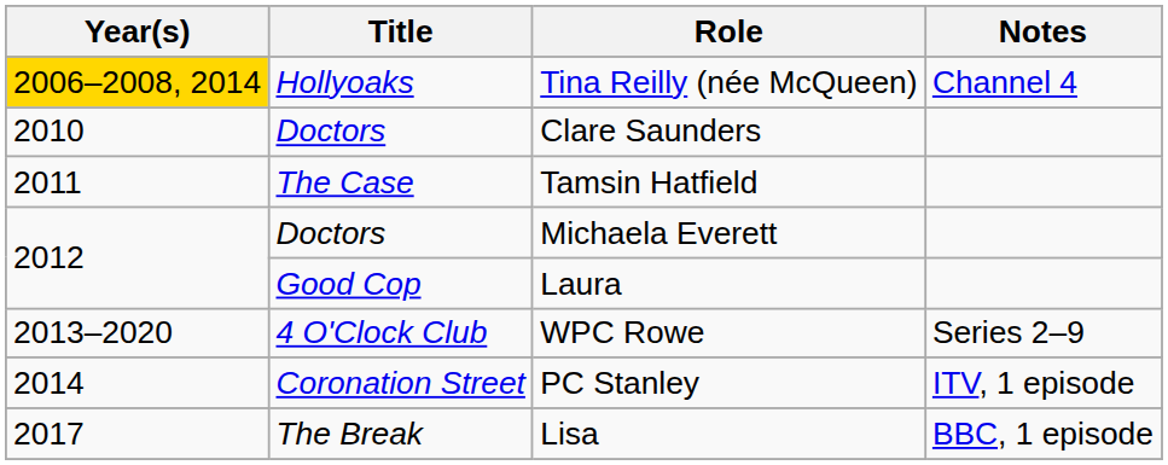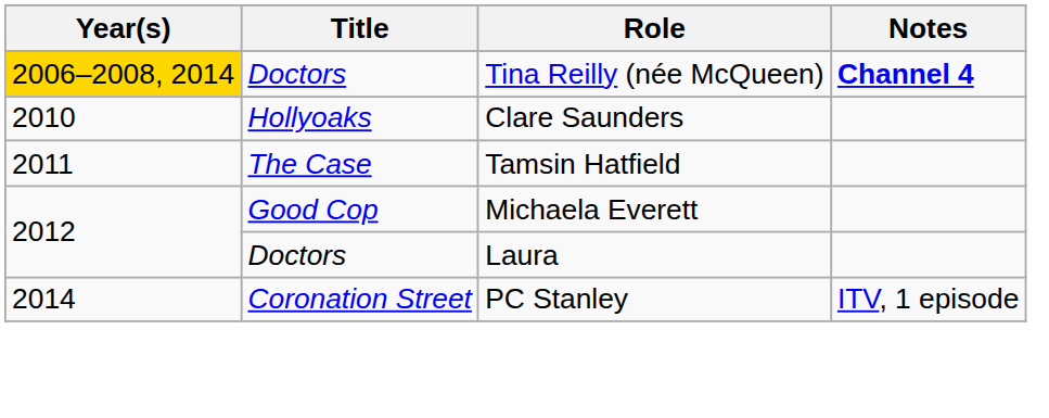Tina Reilly (née McQueen) | Title: Hollyoaks -> Doctors
Tina Reilly (née McQueen) | Notes: normal -> bold
Clare Saunders | Title: Doctors -> Hollyoaks
Michaela Everett | Title: Doctors -> Good Cop
Laura | Title: Good Cop -> Doctors
- row: 2013–2020 | 4 O'Clock Club | WPC Rowe | Series 2–9
- row: 2017 | The Break | Lisa | BBC, 1 episode
